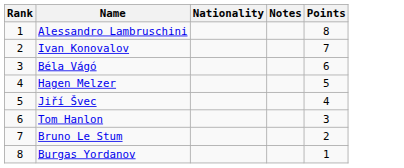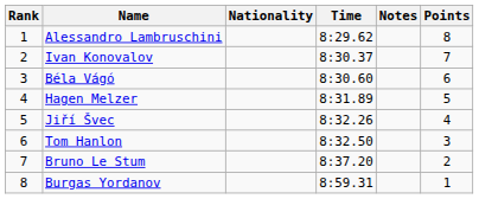+ column: Time | 8:29.62 | 8:30.37 | 8:30.60 | 8:31.89 | 8:32.26 | 8:32.50 | 8:37.20 | 8:59.31
